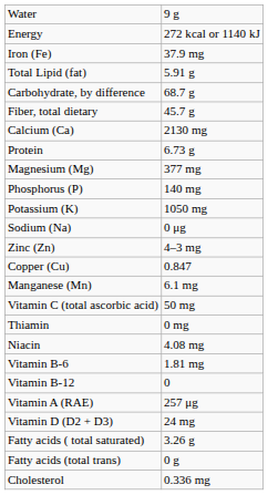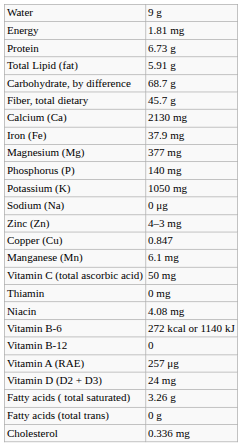Energy | column 2: 272 kcal or 1140 kJ -> 1.81 mg
rows swapped: Protein <-> Iron (Fe)
Vitamin B-6 | column 2: 1.81 mg -> 272 kcal or 1140 kJ
